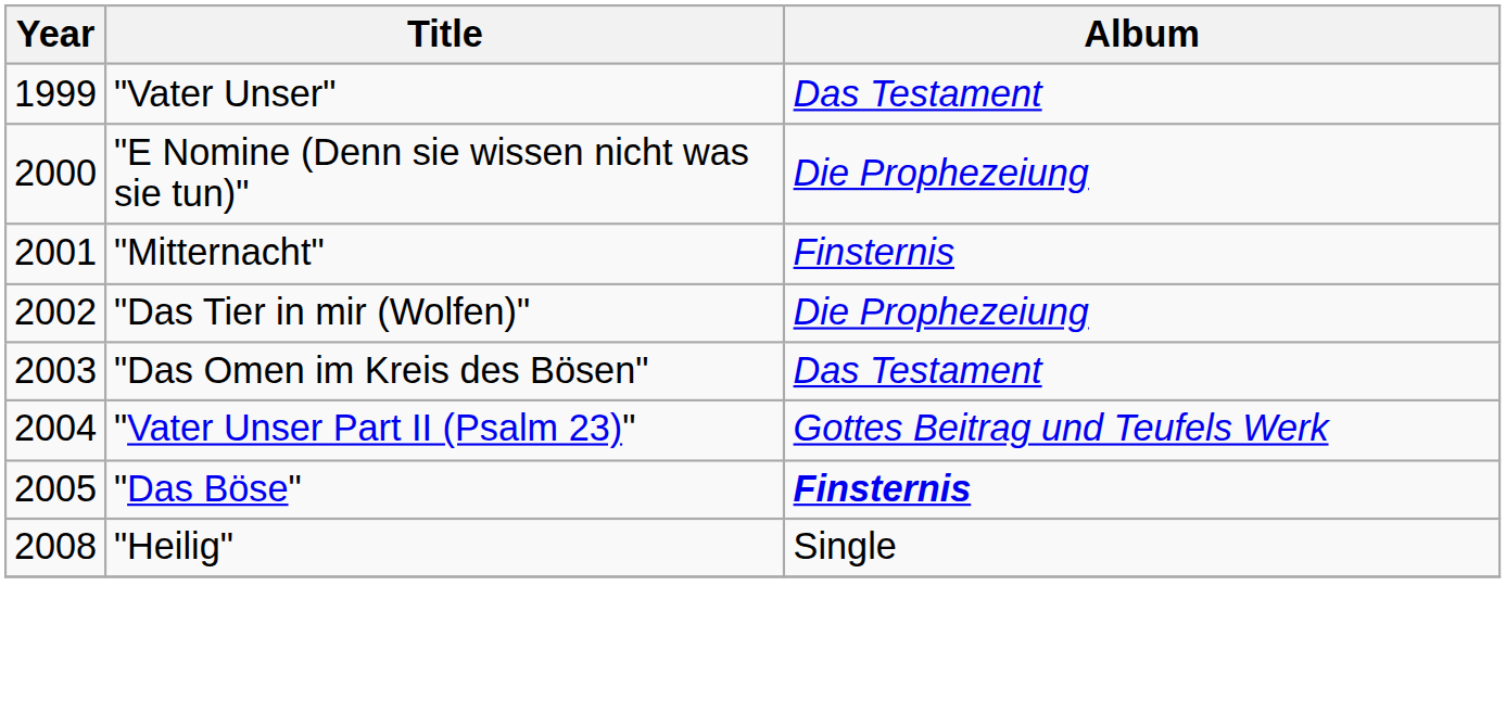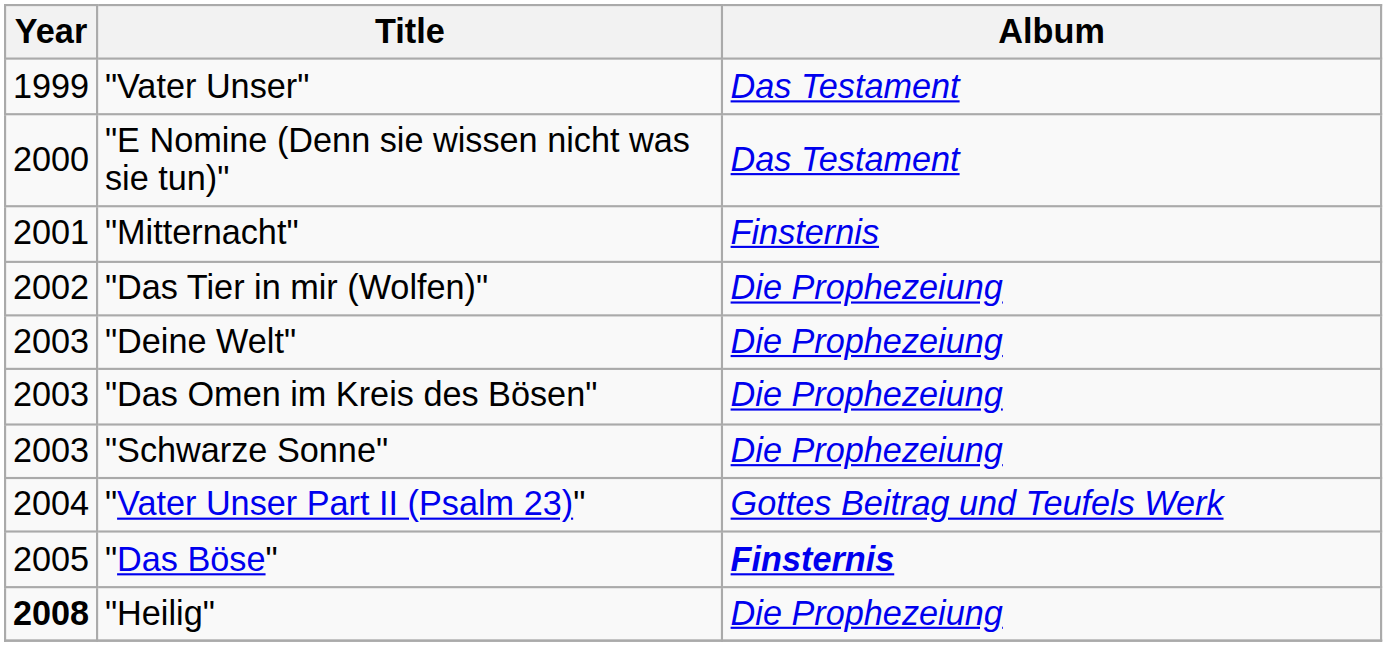"E Nomine (Denn sie wissen nicht was sie tun)" | Album: Die Prophezeiung -> Das Testament
+ row: 2003 | "Deine Welt" | Die Prophezeiung
"Das Omen im Kreis des Bösen" | Album: Das Testament -> Die Prophezeiung
+ row: 2003 | "Schwarze Sonne" | Die Prophezeiung
"Heilig" | Year: normal -> bold
"Heilig" | Album: Single -> Die Prophezeiung
